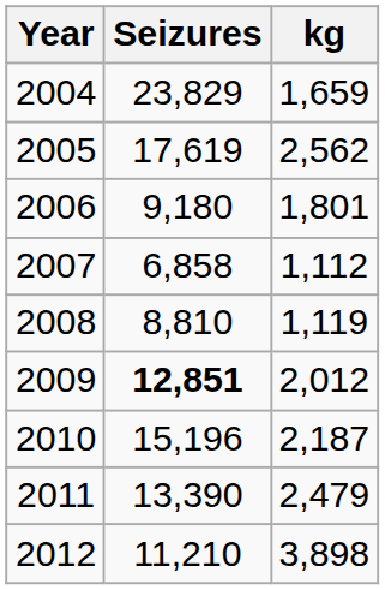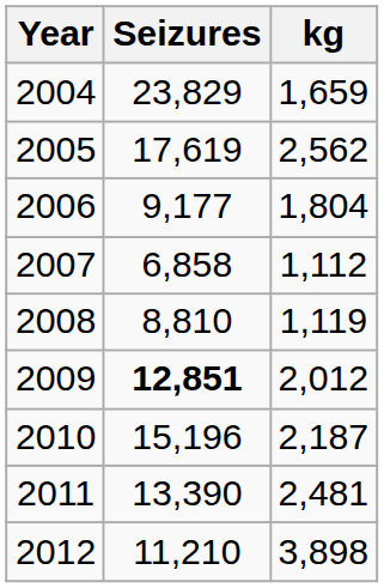2006 | Seizures: 9,180 -> 9,177
2006 | kg: 1,801 -> 1,804
2011 | kg: 2,479 -> 2,481
